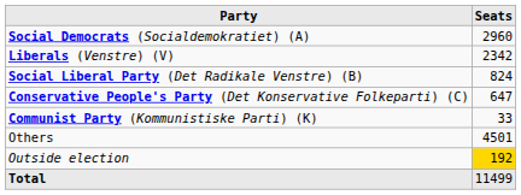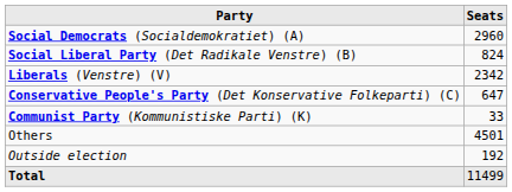rows swapped: Liberals (Venstre) (V) <-> Social Liberal Party (Det Radikale Venstre) (B)
Outside election | Seats: gold background -> no background
